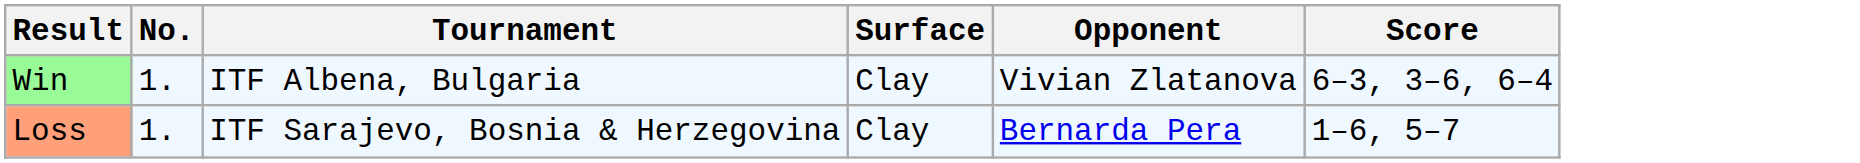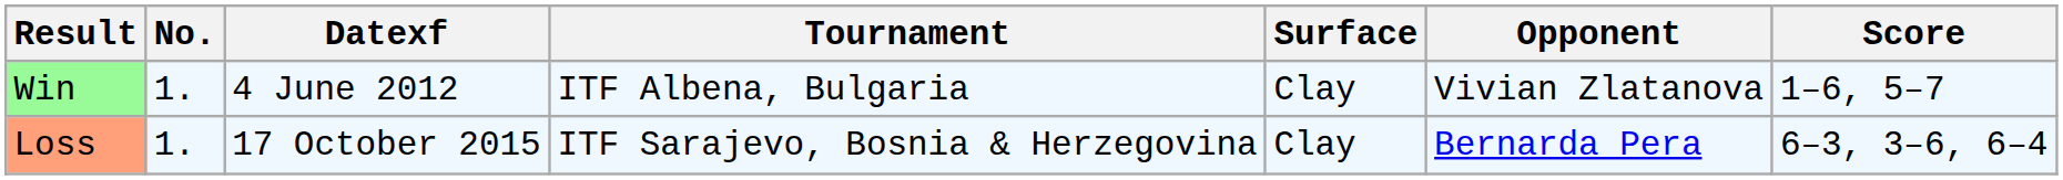+ column: Datexf | 4 June 2012 | 17 October 2015
Win | Score: 6–3, 3–6, 6–4 -> 1–6, 5–7
Loss | Score: 1–6, 5–7 -> 6–3, 3–6, 6–4
